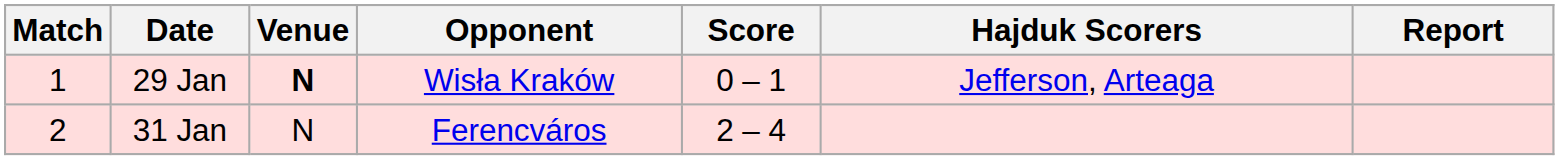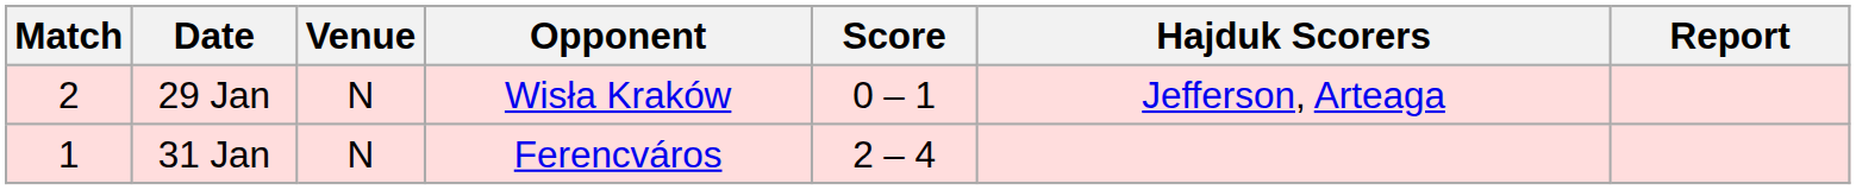29 Jan | Match: 1 -> 2
29 Jan | Venue: bold -> normal
31 Jan | Match: 2 -> 1
